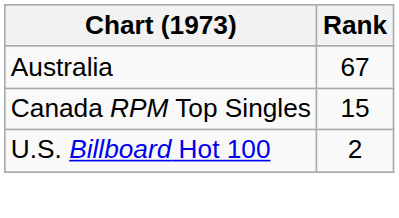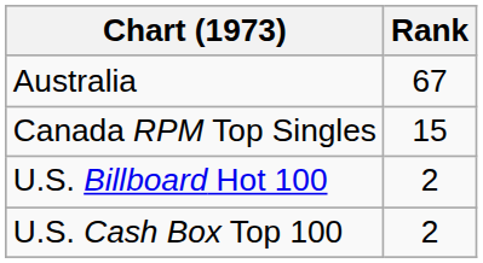+ row: U.S. Cash Box Top 100 | 2
